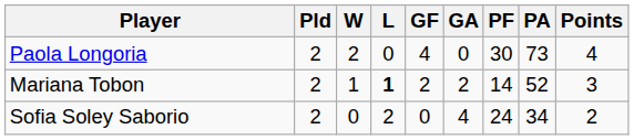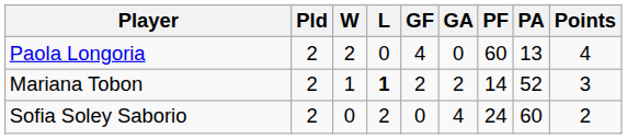Paola Longoria | PF: 30 -> 60
Paola Longoria | PA: 73 -> 13
Sofia Soley Saborio | PA: 34 -> 60
